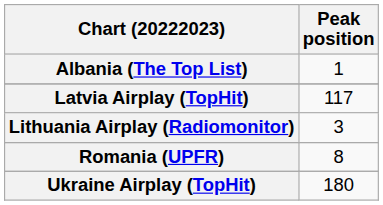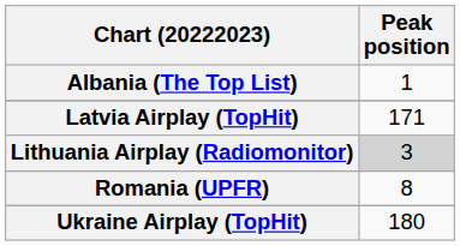Latvia Airplay (TopHit) | Peak position: 117 -> 171
Lithuania Airplay (Radiomonitor) | Peak position: no background -> lightgrey background
